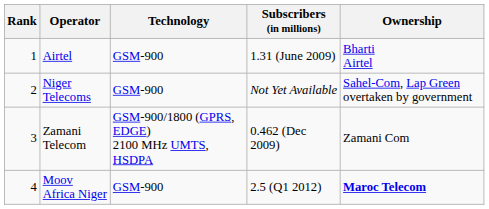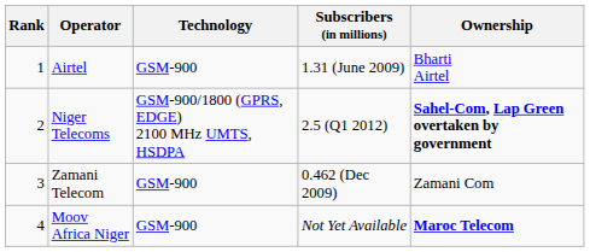Niger Telecoms | Technology: GSM-900 -> GSM-900/1800 (GPRS, EDGE) 2100 MHz UMTS, HSDPA
Niger Telecoms | Subscribers (in millions): Not Yet Available -> 2.5 (Q1 2012)
Niger Telecoms | Ownership: normal -> bold
Zamani Telecom | Technology: GSM-900/1800 (GPRS, EDGE) 2100 MHz UMTS, HSDPA -> GSM-900
Moov Africa Niger | Subscribers (in millions): 2.5 (Q1 2012) -> Not Yet Available
